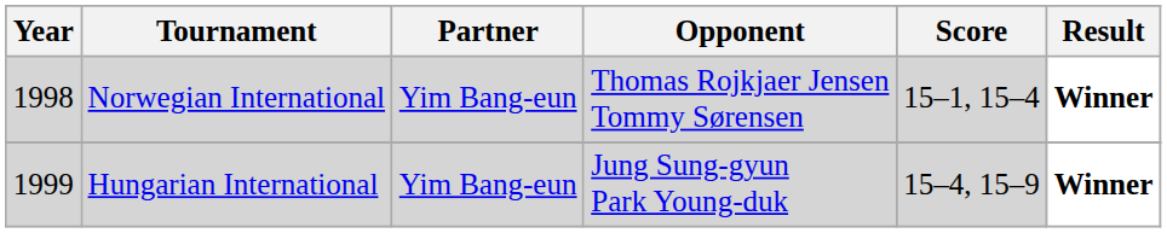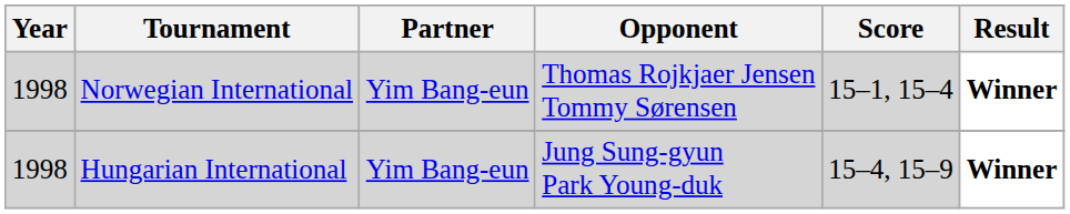Hungarian International | Year: 1999 -> 1998
